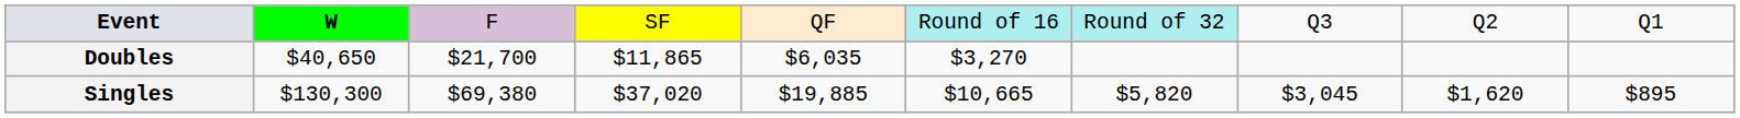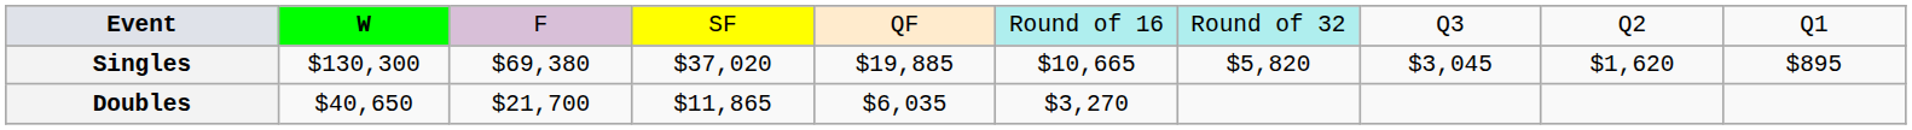rows swapped: Singles <-> Doubles
